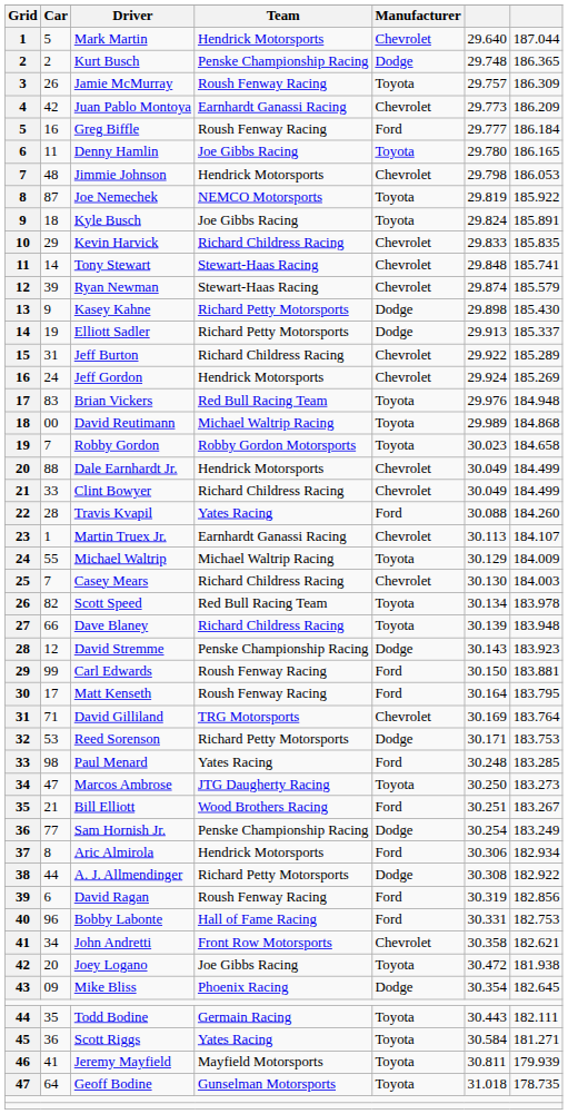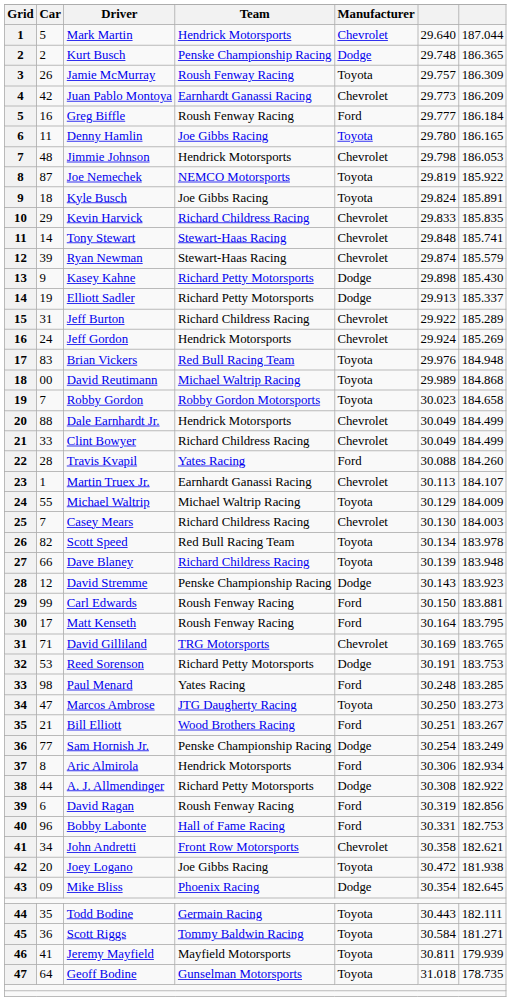David Gilliland | column 7: 183.764 -> 183.765
Reed Sorenson | column 6: 30.171 -> 30.191
Scott Riggs | Team: Yates Racing -> Tommy Baldwin Racing
